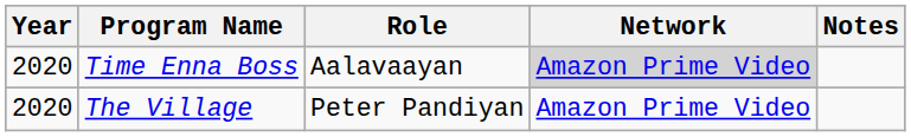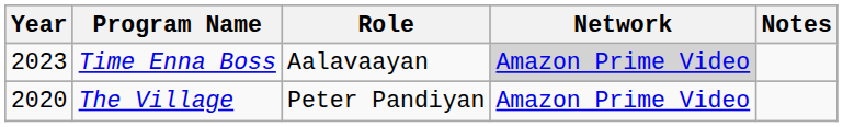Time Enna Boss | Year: 2020 -> 2023
